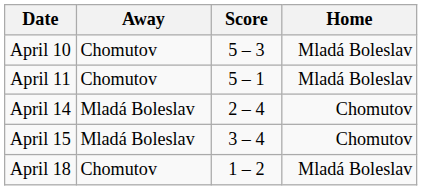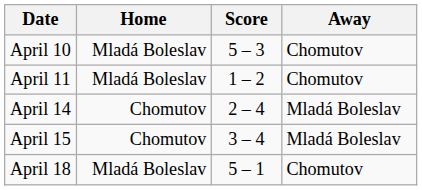columns swapped: Home <-> Away
April 11 | Score: 5 – 1 -> 1 – 2
April 18 | Score: 1 – 2 -> 5 – 1
